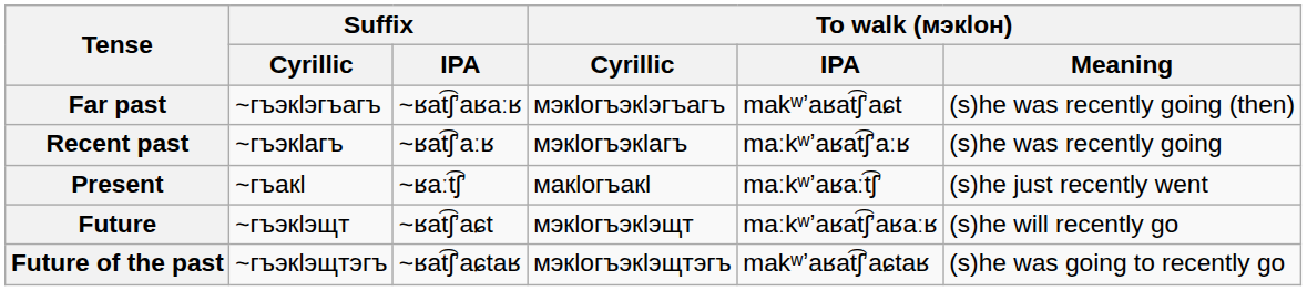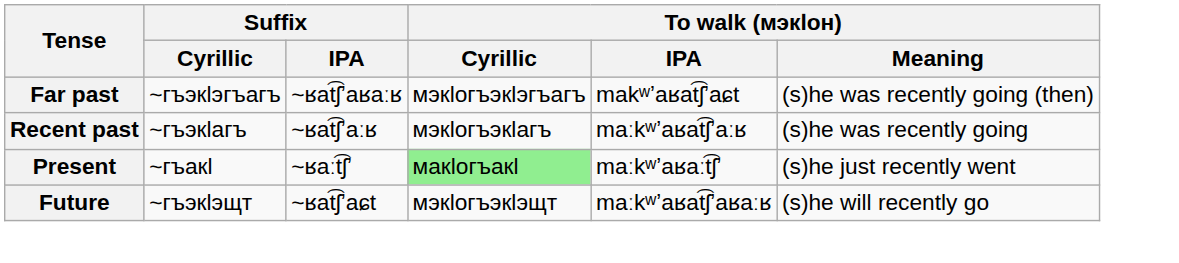Present | To walk (мэкӏон) / Cyrillic: no background -> lightgreen background
- row: Future of the past | ~гъэкӏэщтэгъ | ~ʁat͡ʃʼaɕtaʁ | мэкӏогъэкӏэщтэгъ | makʷʼaʁat͡ʃʼaɕtaʁ | (s)he was going to recently go
